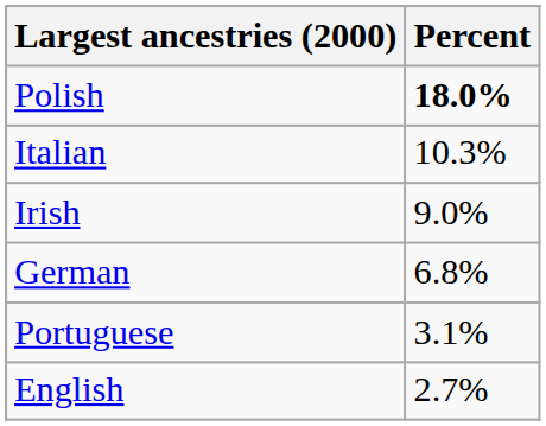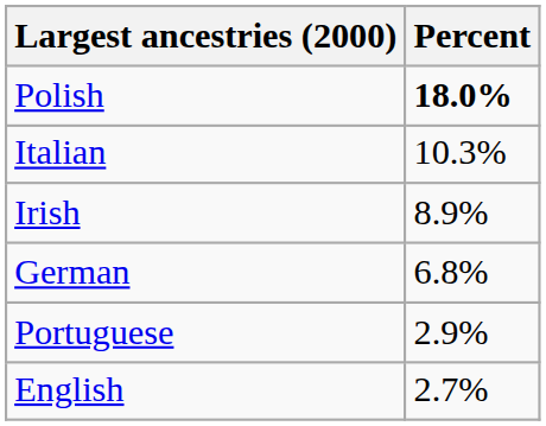Irish | Percent: 9.0% -> 8.9%
Portuguese | Percent: 3.1% -> 2.9%
